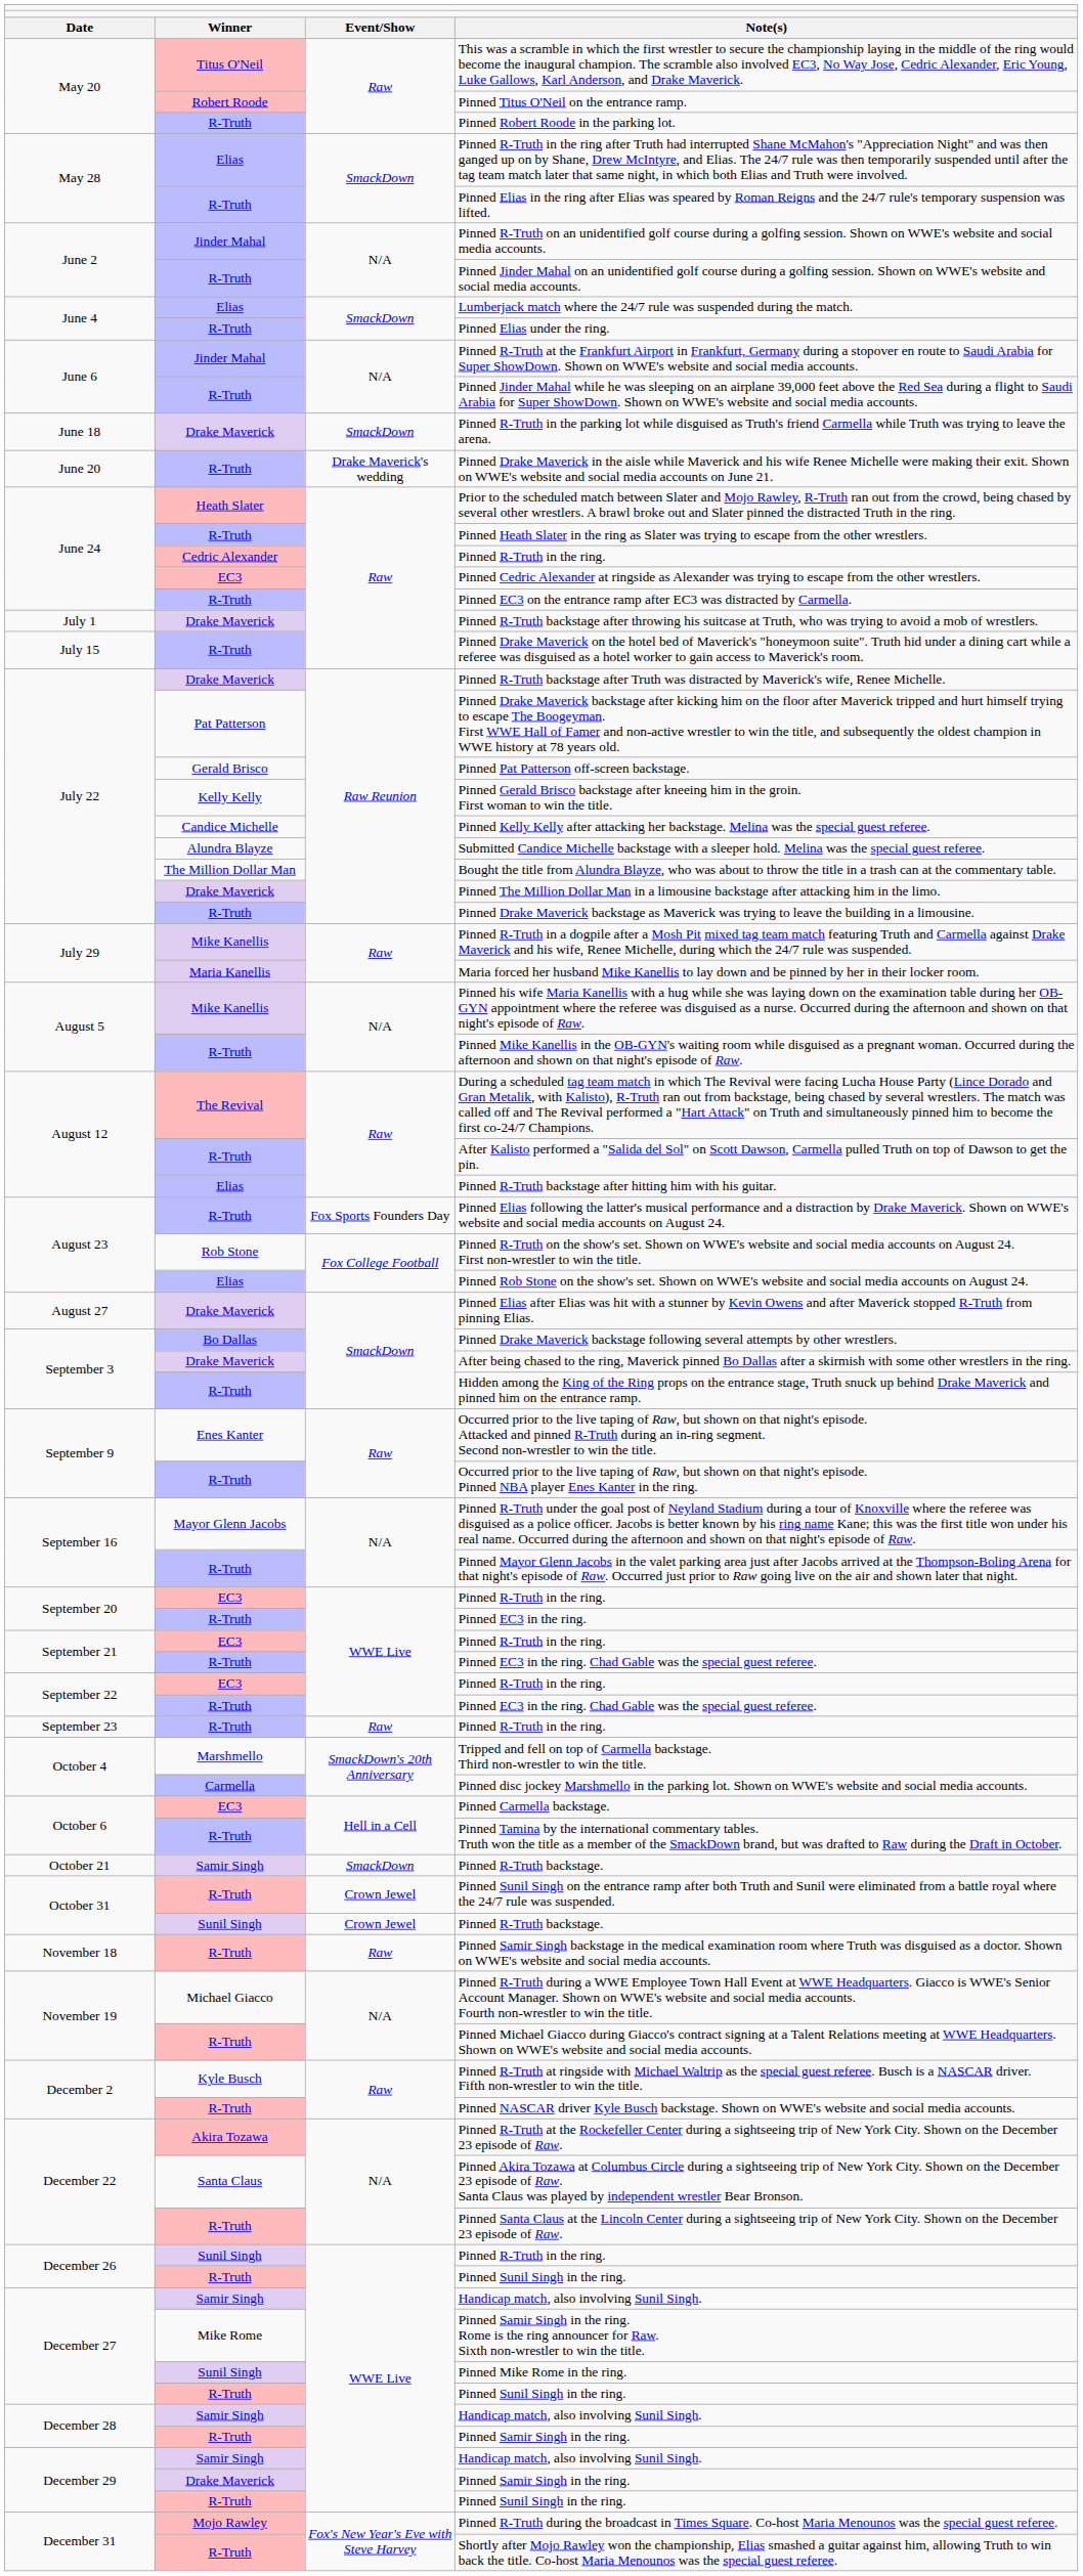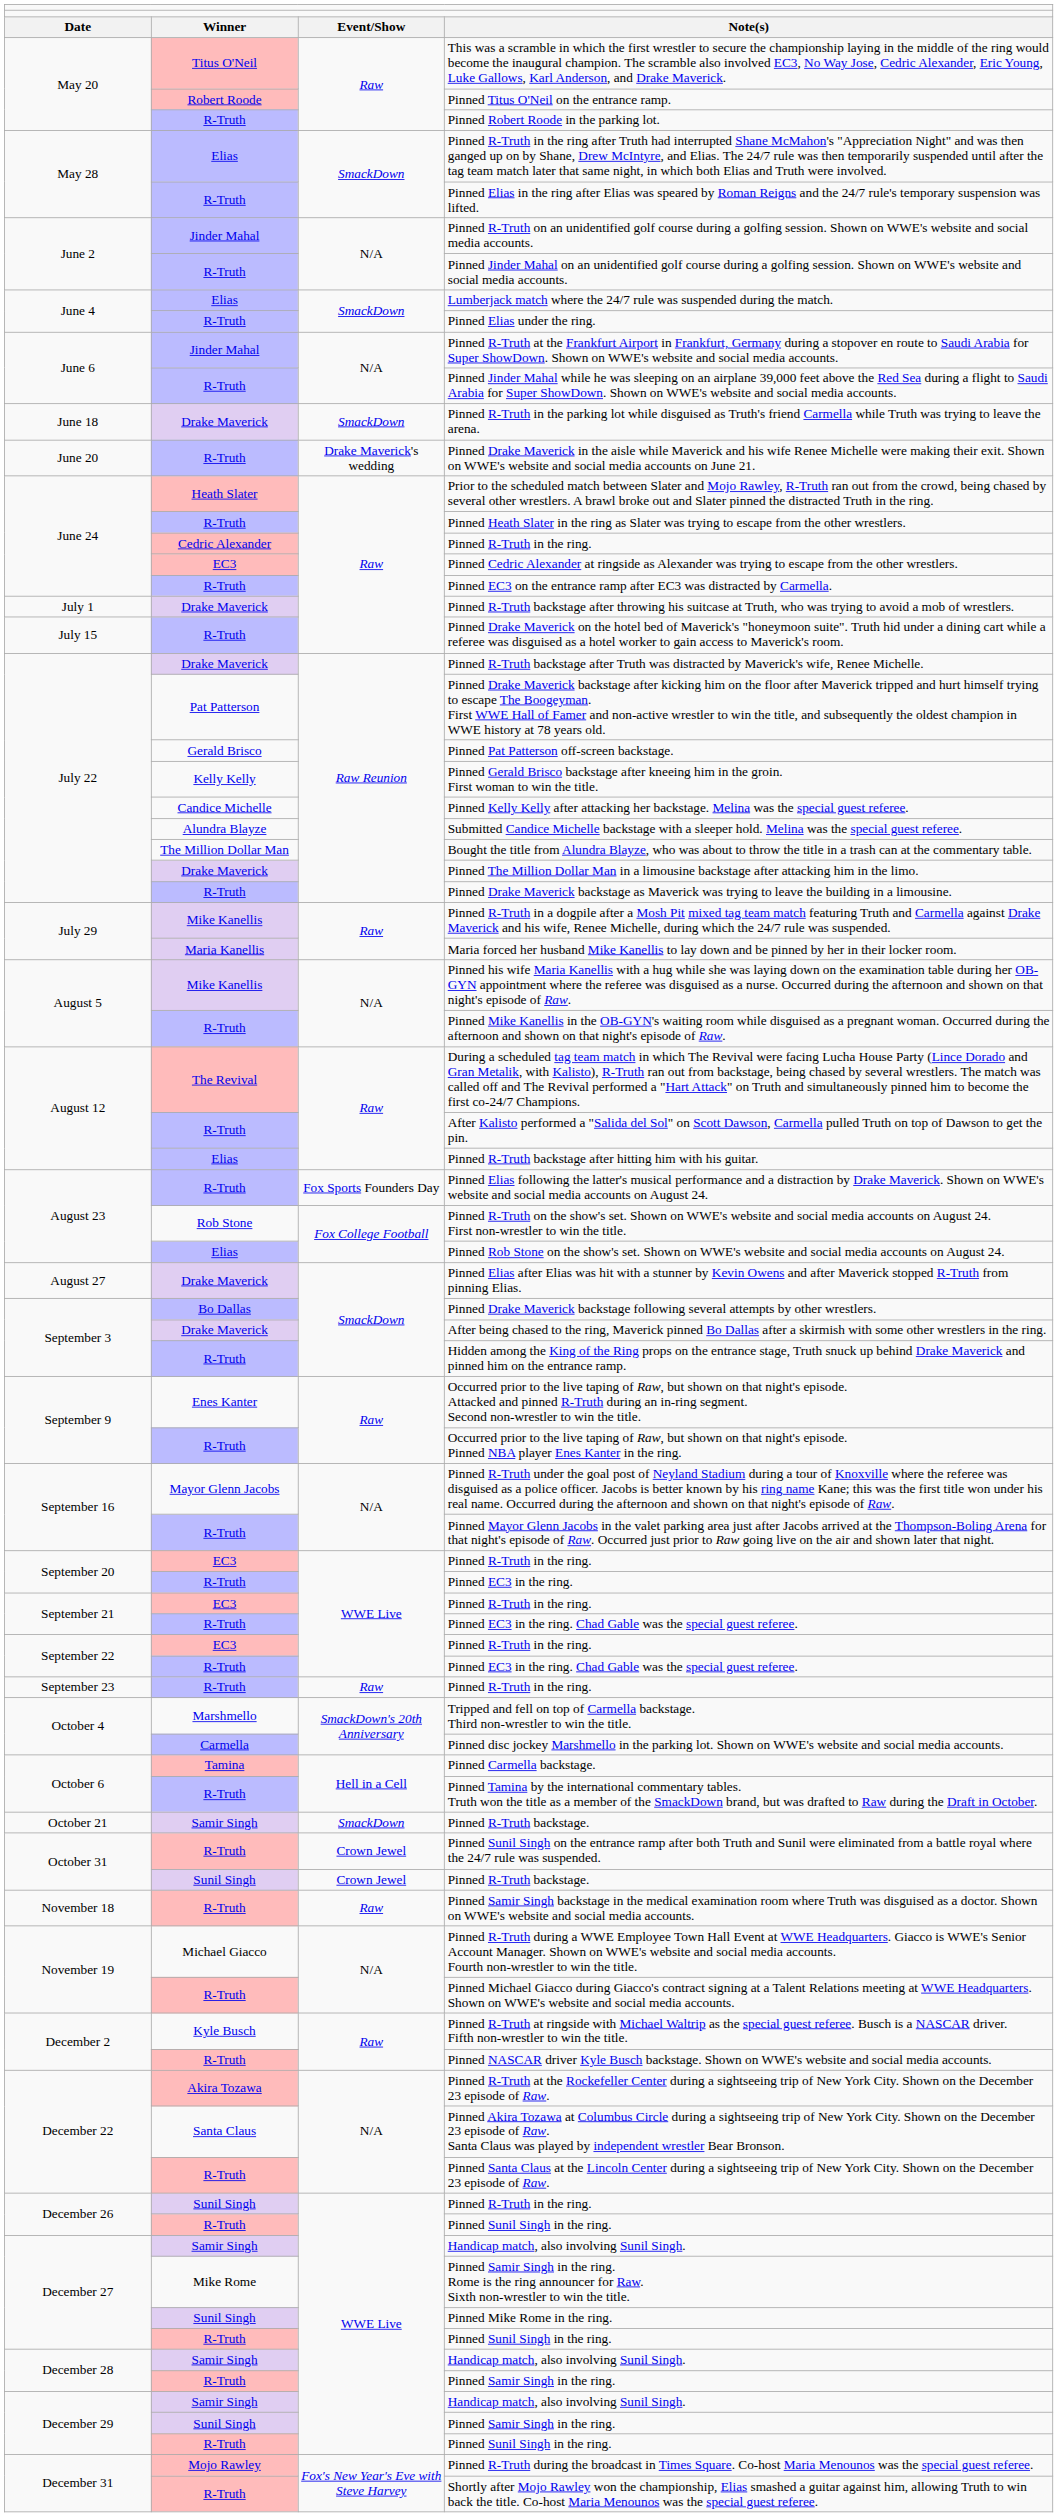Pinned Carmella backstage. | column 2: EC3 -> Tamina
December 29 / Pinned Samir Singh in the ring. | column 2: Drake Maverick -> Sunil Singh
